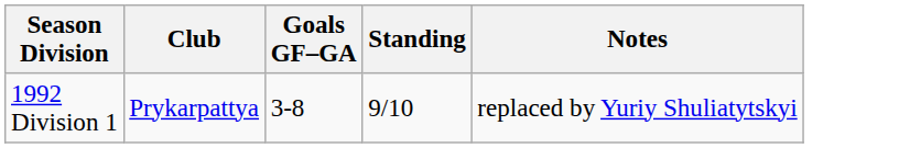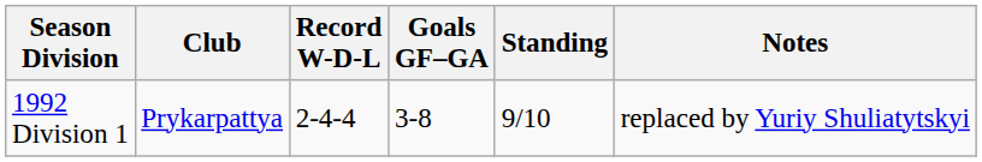+ column: Record W-D-L | 2-4-4
